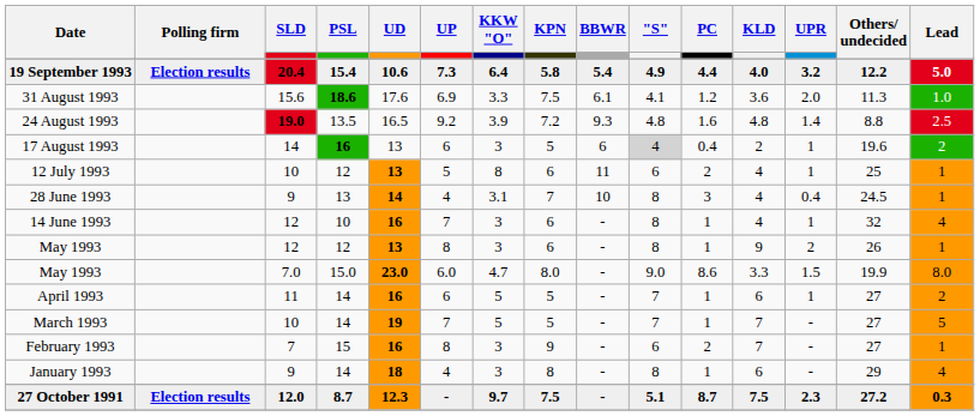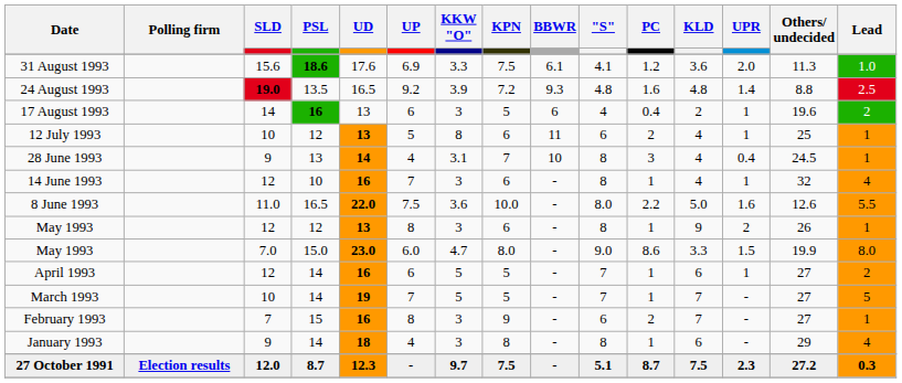- row: 19 September 1993 | Election results | 20.4 | 15.4 | 10.6 | 7.3 | 6.4 | 5.8 | 5.4 | 4.9 | 4.4 | 4.0 | 3.2 | 12.2 | 5.0
17 August 1993 | "S": lightgrey background -> no background
+ row: 8 June 1993 | 11.0 | 16.5 | 22.0 | 7.5 | 3.6 | 10.0 | - | 8.0 | 2.2 | 5.0 | 1.6 | 12.6 | 5.5
April 1993 | SLD: 11 -> 12
